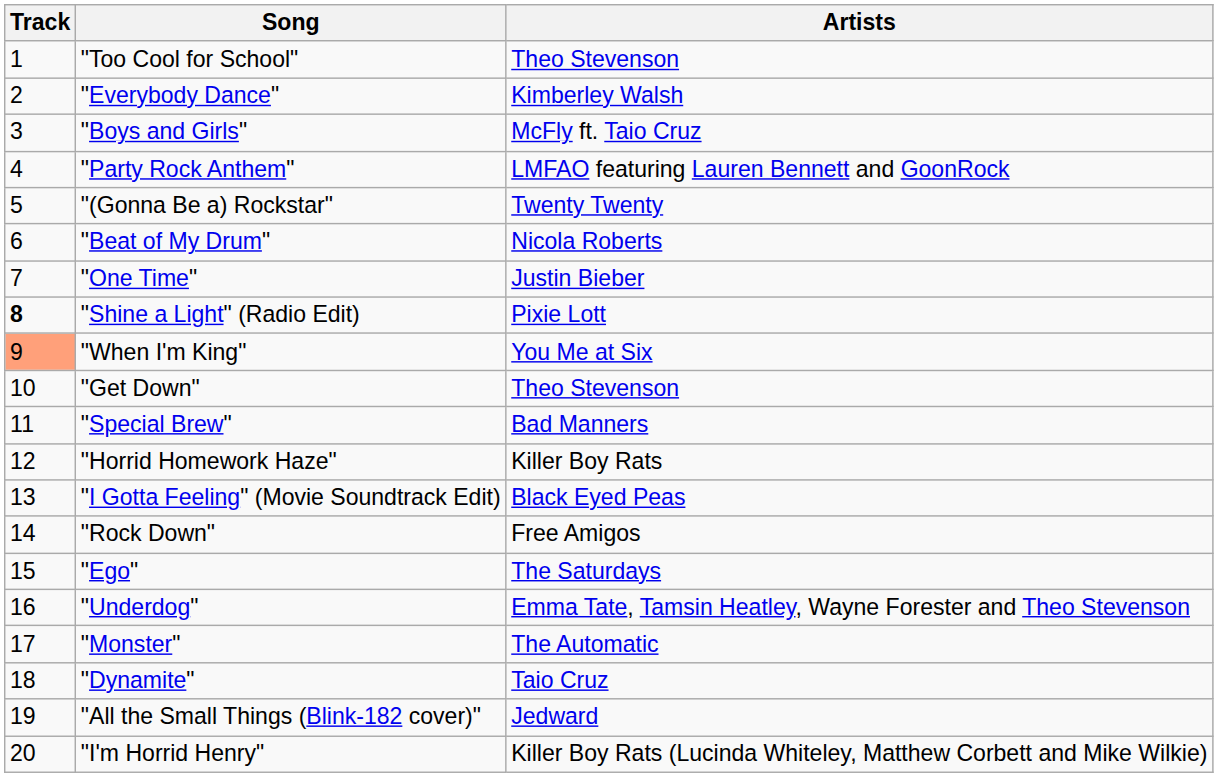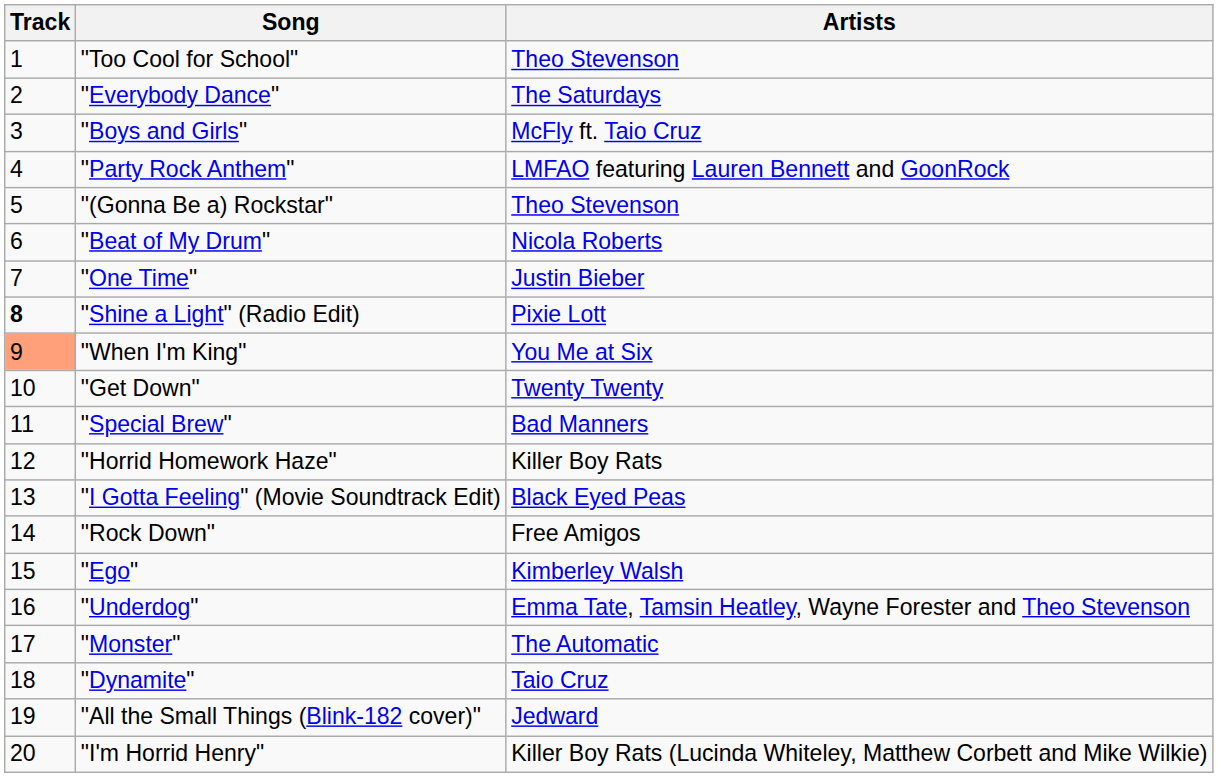"Everybody Dance" | Artists: Kimberley Walsh -> The Saturdays
"(Gonna Be a) Rockstar" | Artists: Twenty Twenty -> Theo Stevenson
"Get Down" | Artists: Theo Stevenson -> Twenty Twenty
"Ego" | Artists: The Saturdays -> Kimberley Walsh
